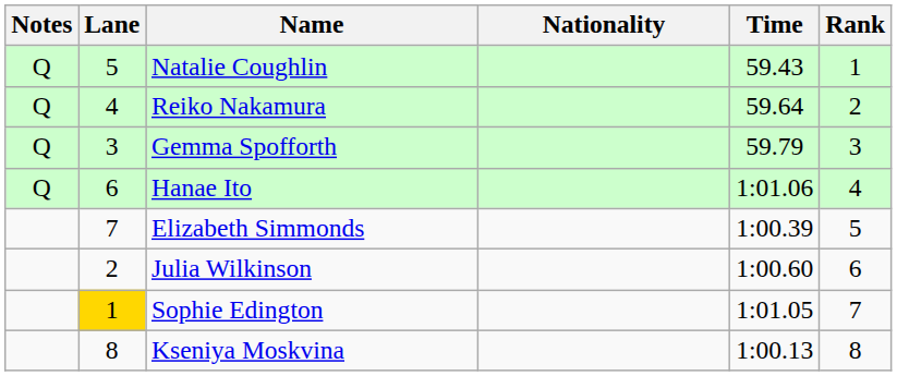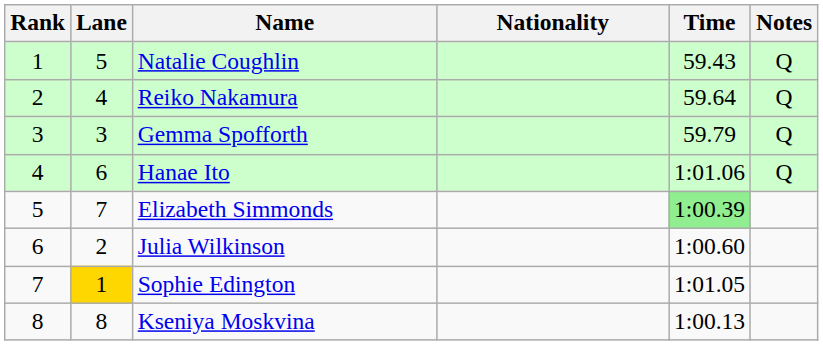columns swapped: Rank <-> Notes
Elizabeth Simmonds | Time: no background -> lightgreen background
